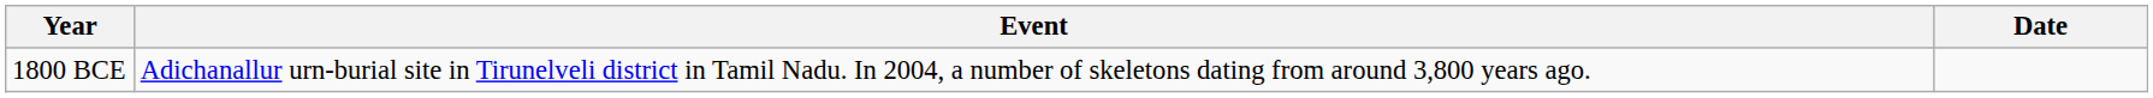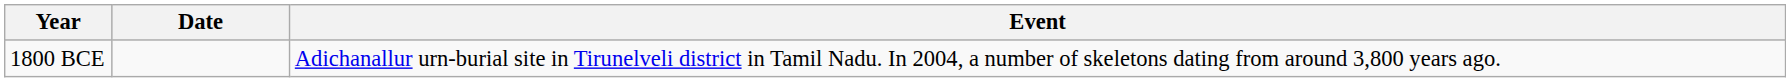columns swapped: Date <-> Event
